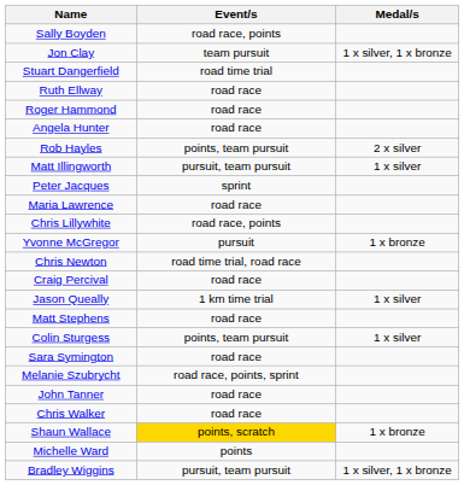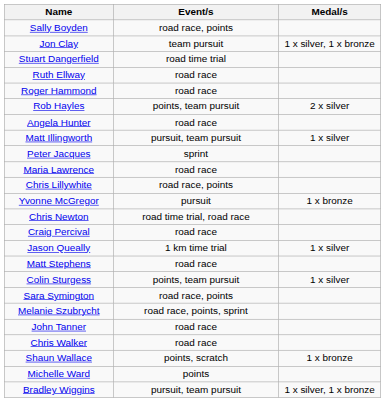rows swapped: Rob Hayles <-> Angela Hunter
Sara Symington | Event/s: road race -> road race, points
Shaun Wallace | Event/s: gold background -> no background
